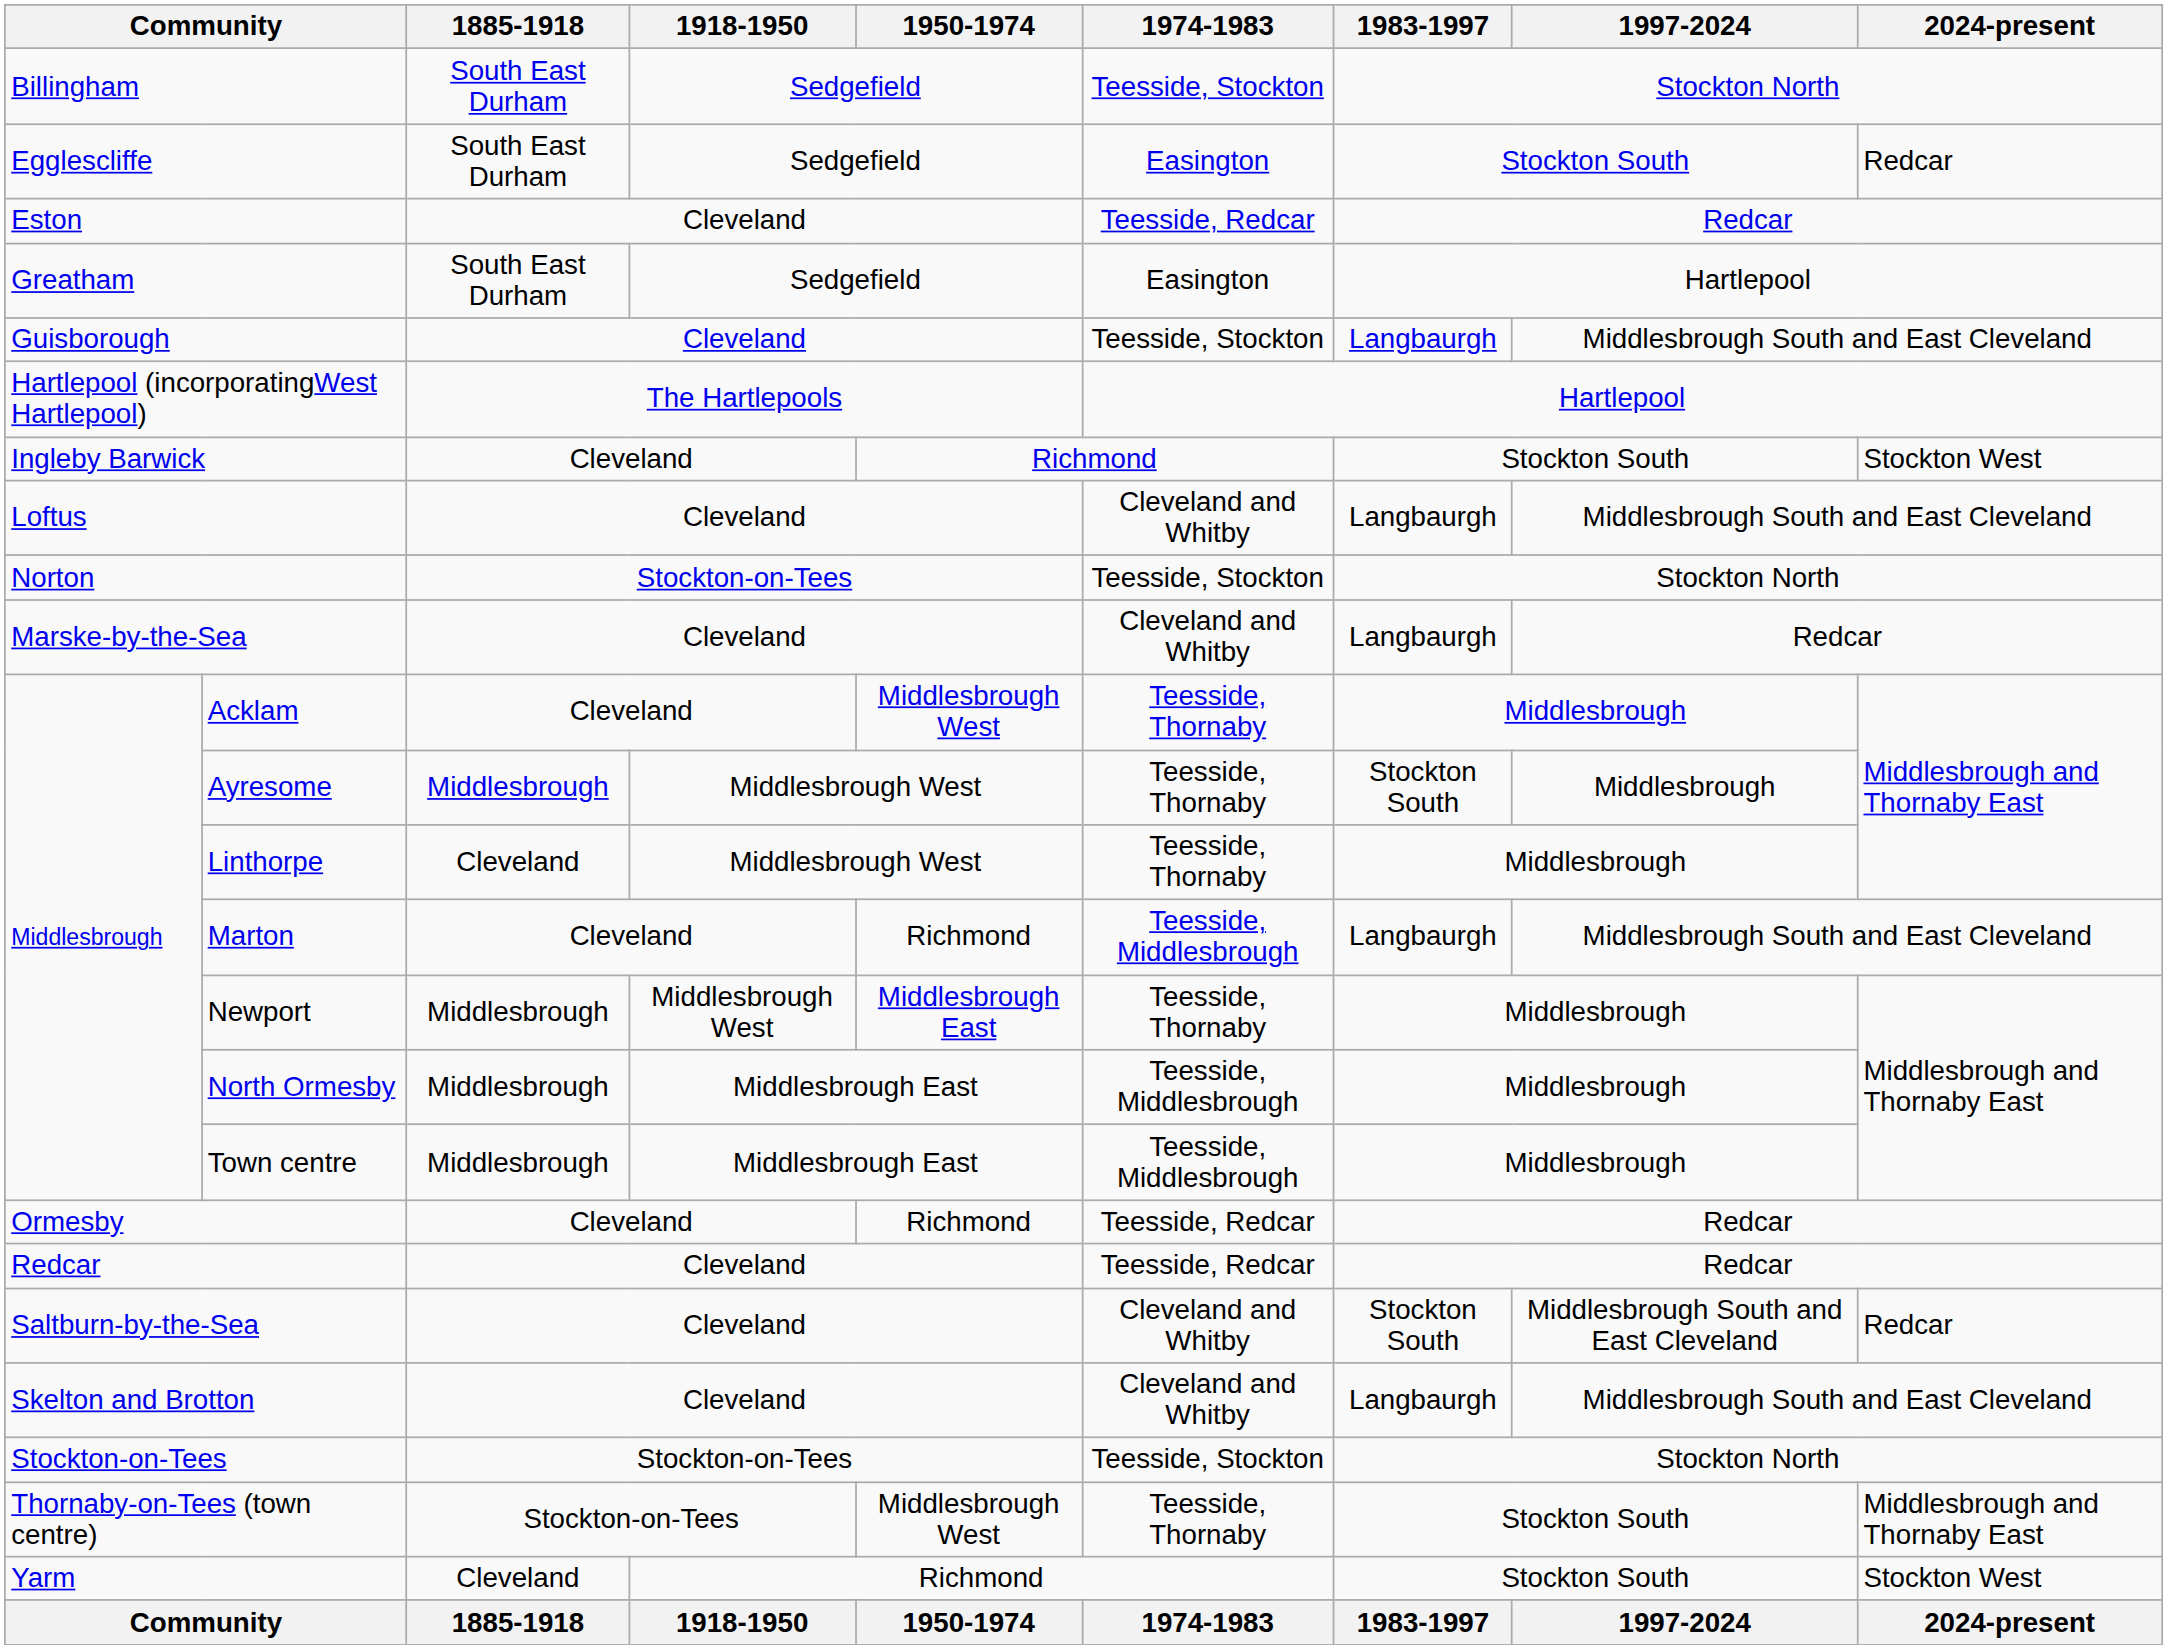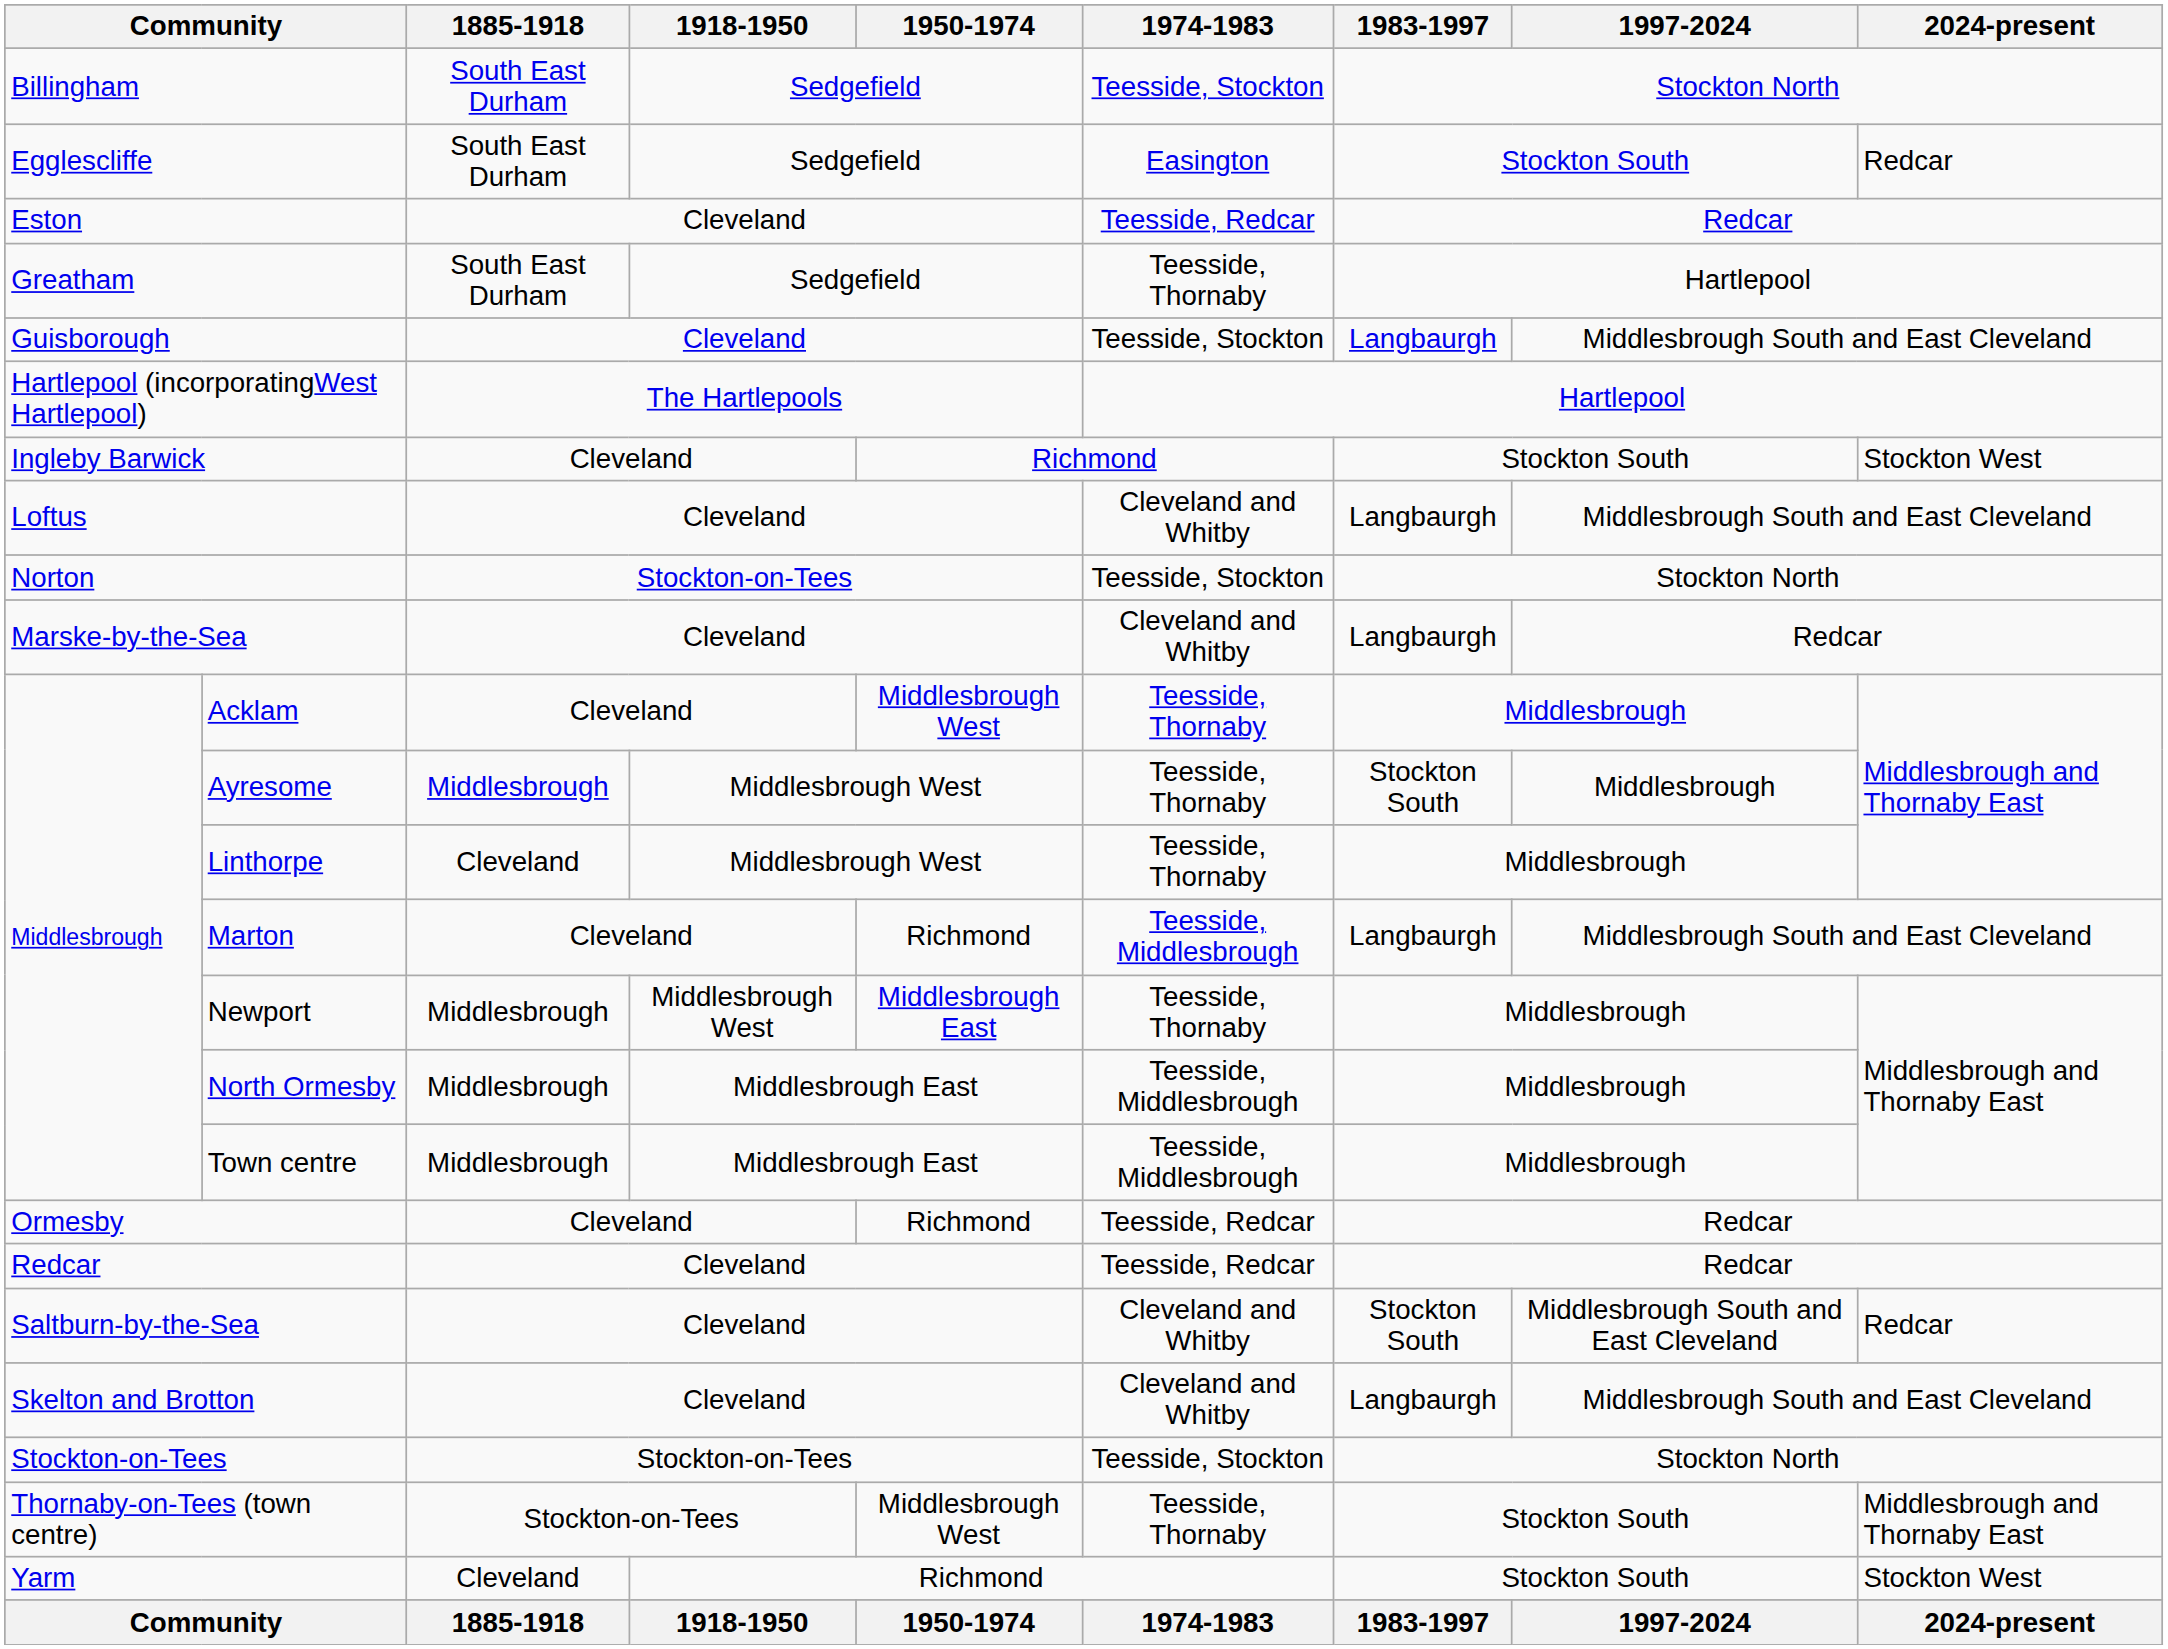Greatham | 1974-1983: Easington -> Teesside, Thornaby
